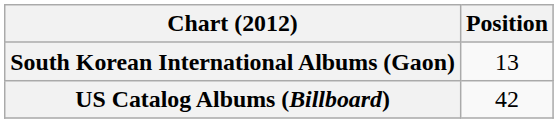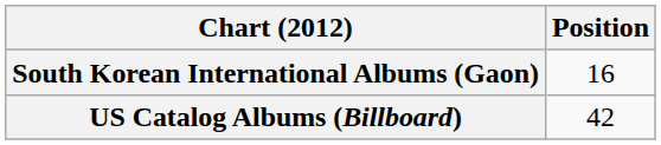South Korean International Albums (Gaon) | Position: 13 -> 16
